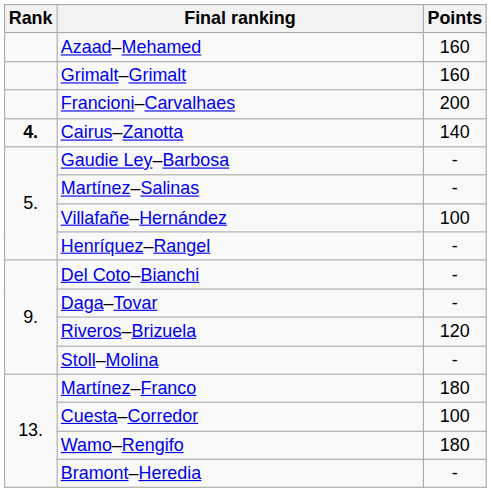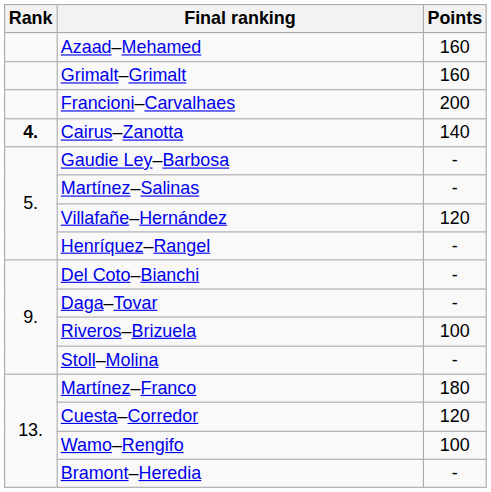Villafañe–Hernández | Points: 100 -> 120
Riveros–Brizuela | Points: 120 -> 100
Cuesta–Corredor | Points: 100 -> 120
Wamo–Rengifo | Points: 180 -> 100
